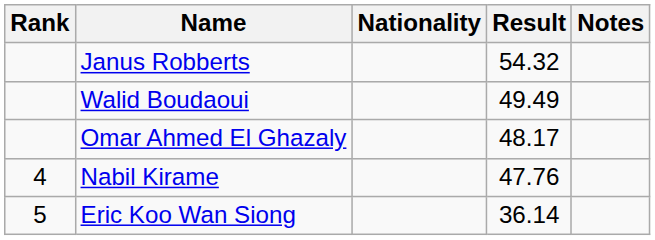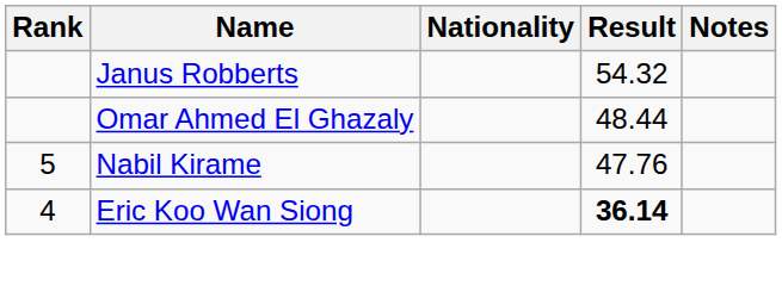- row: Walid Boudaoui | 49.49
Omar Ahmed El Ghazaly | Result: 48.17 -> 48.44
Nabil Kirame | Rank: 4 -> 5
Eric Koo Wan Siong | Rank: 5 -> 4
Eric Koo Wan Siong | Result: normal -> bold
